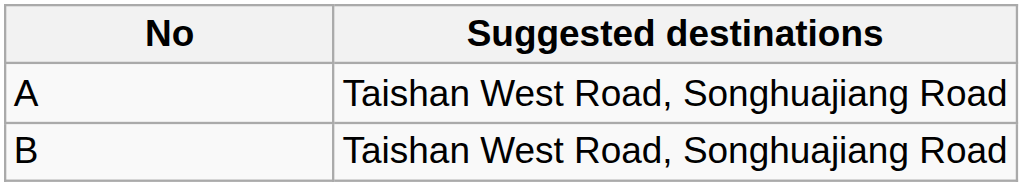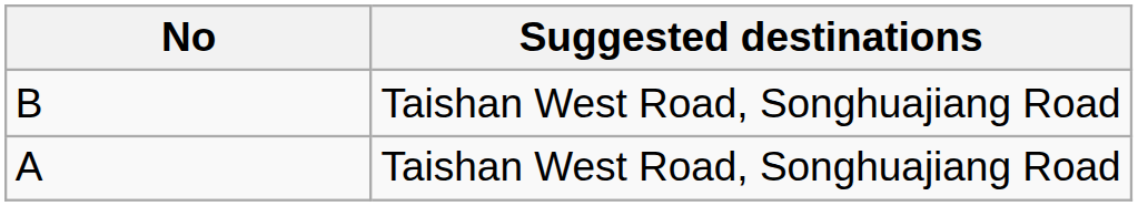rows swapped: A <-> B
